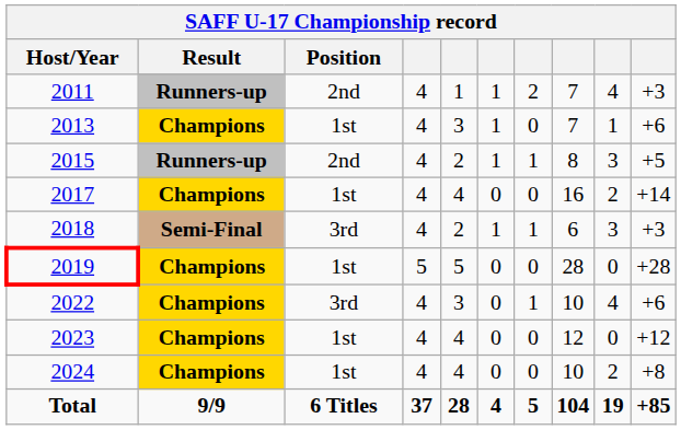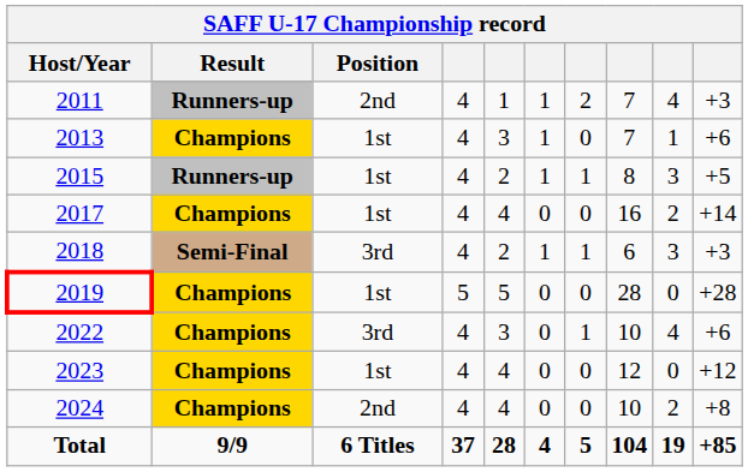2015 | Position: 2nd -> 1st
2024 | Position: 1st -> 2nd
